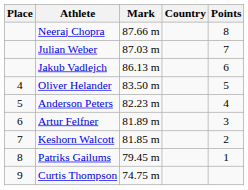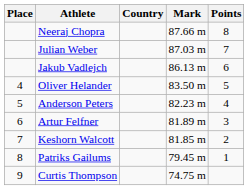columns swapped: Country <-> Mark
